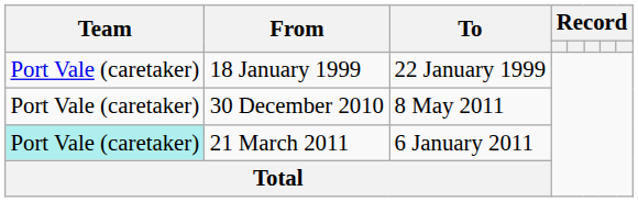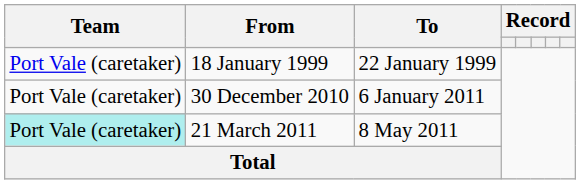30 December 2010 | To: 8 May 2011 -> 6 January 2011
21 March 2011 | To: 6 January 2011 -> 8 May 2011
